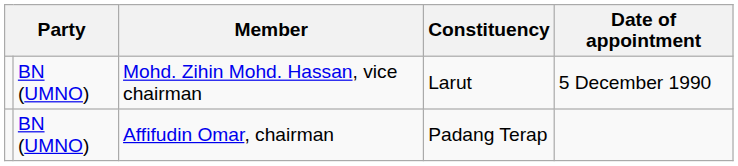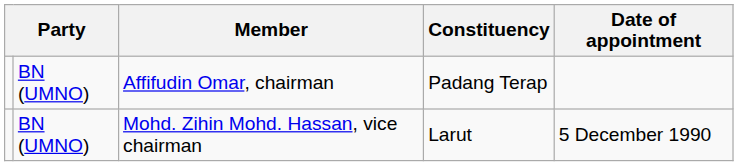rows swapped: Affifudin Omar, chairman <-> Mohd. Zihin Mohd. Hassan, vice chairman
